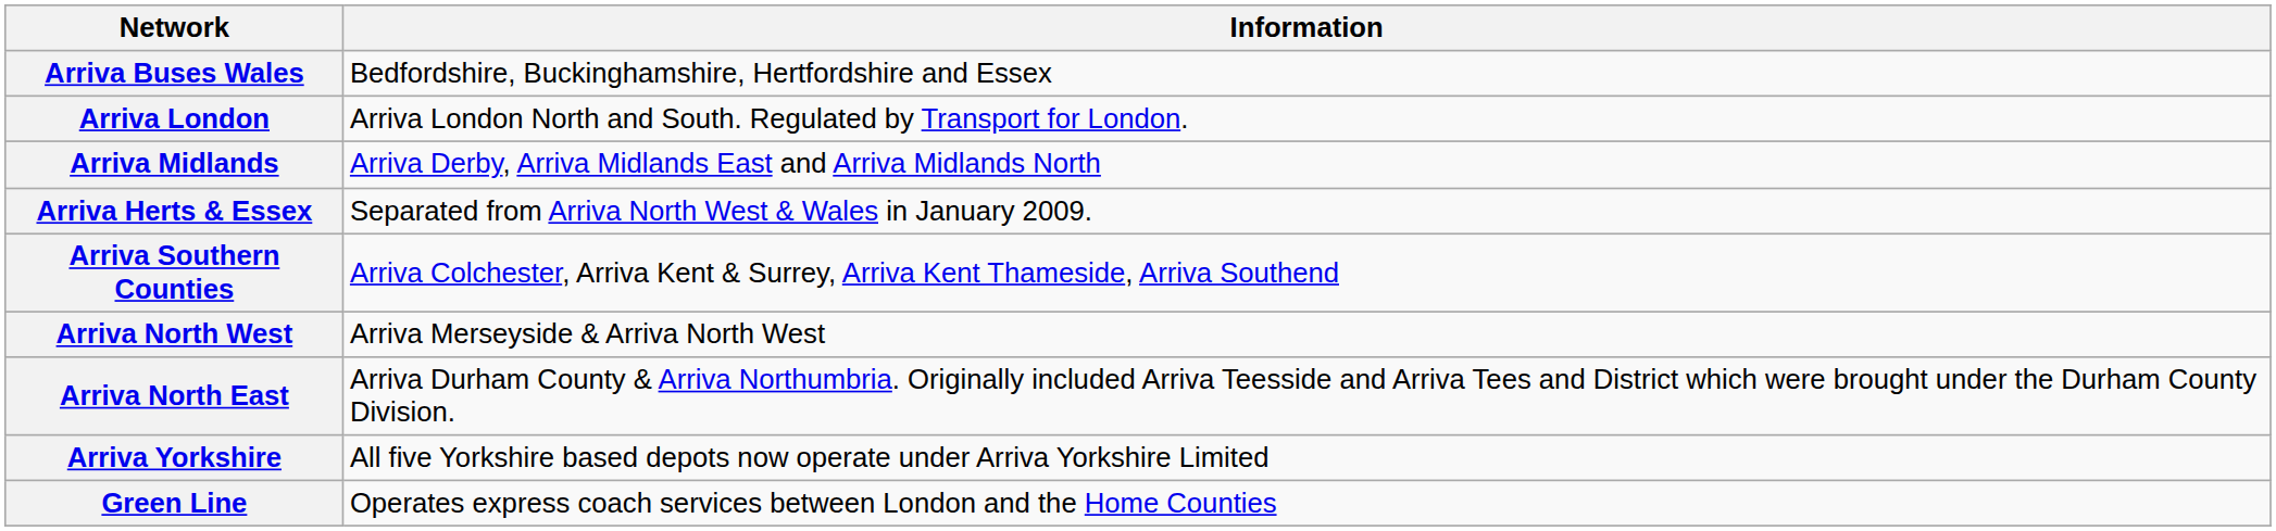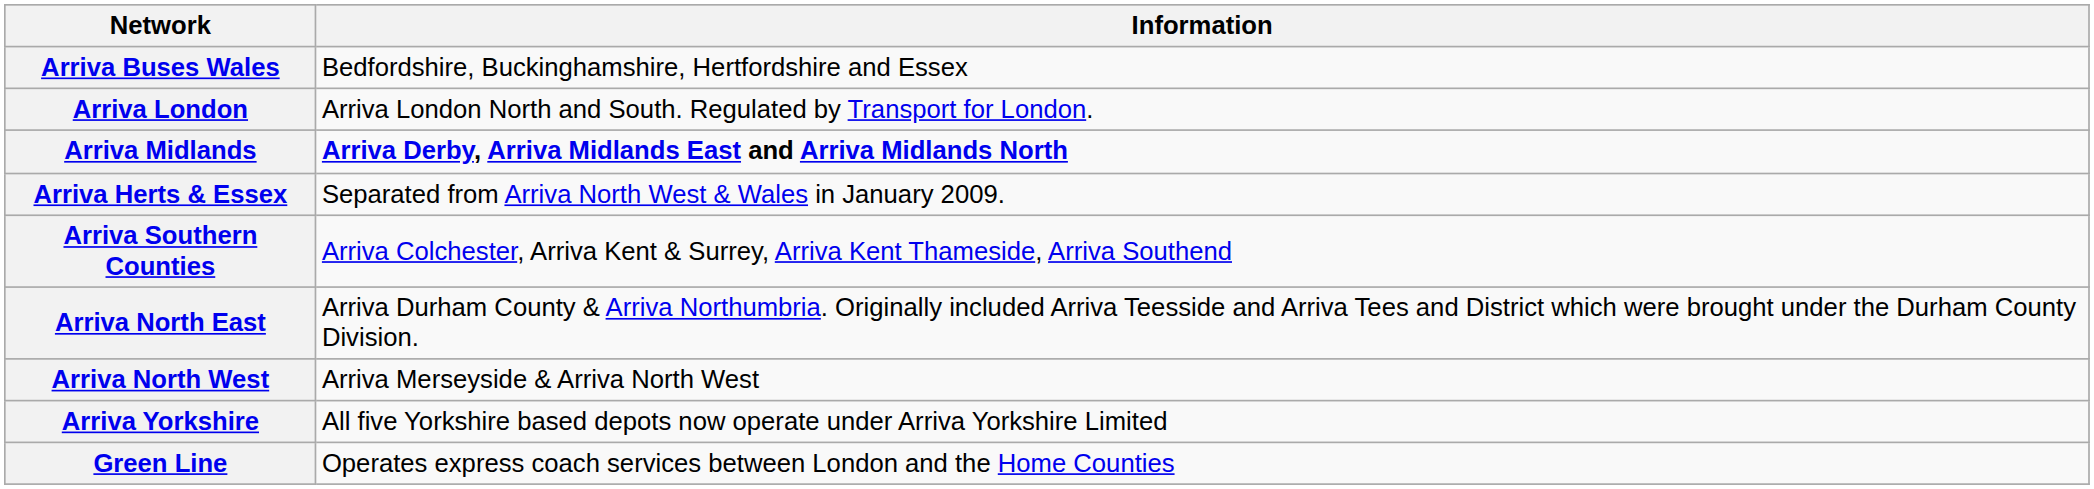Arriva Midlands | Information: normal -> bold
rows swapped: Arriva North East <-> Arriva North West
